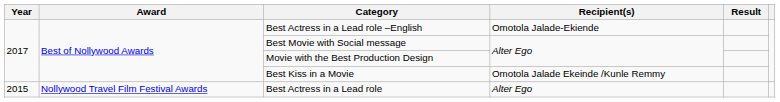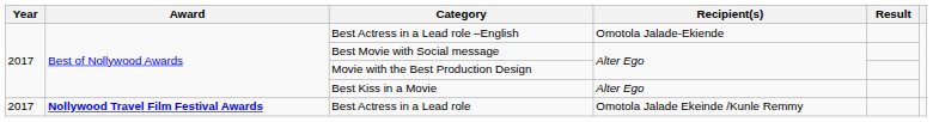Best Kiss in a Movie | Recipient(s): Omotola Jalade Ekeinde /Kunle Remmy -> Alter Ego
Best Actress in a Lead role | Year: 2015 -> 2017
Best Actress in a Lead role | Award: normal -> bold
Best Actress in a Lead role | Recipient(s): Alter Ego -> Omotola Jalade Ekeinde /Kunle Remmy
